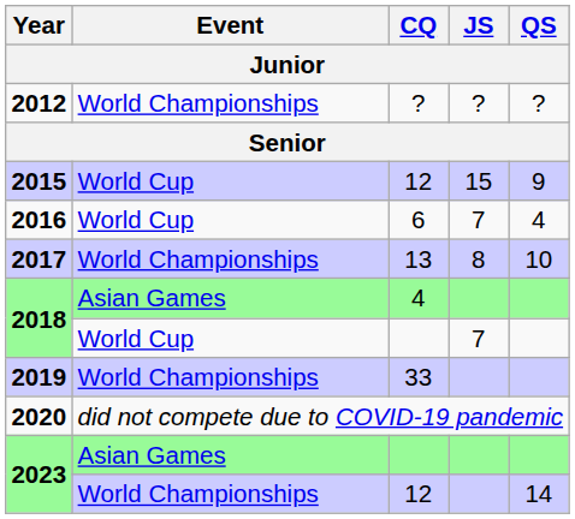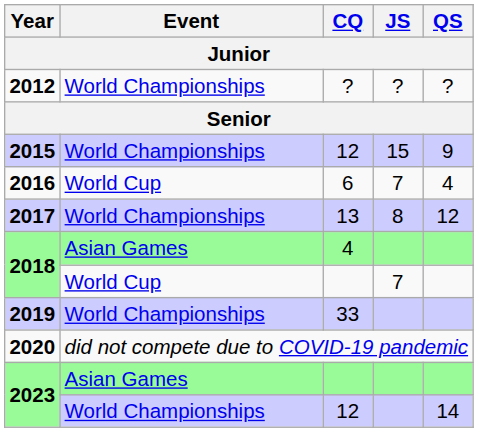2015 | Event: World Cup -> World Championships
2017 | QS: 10 -> 12
